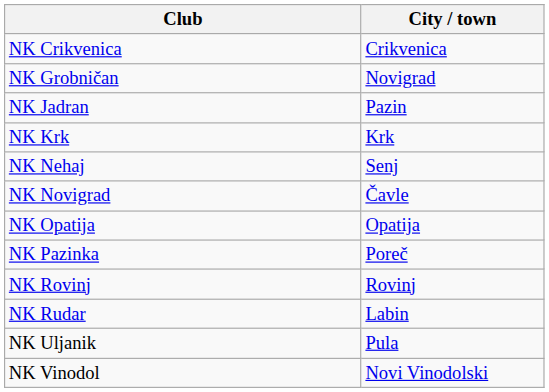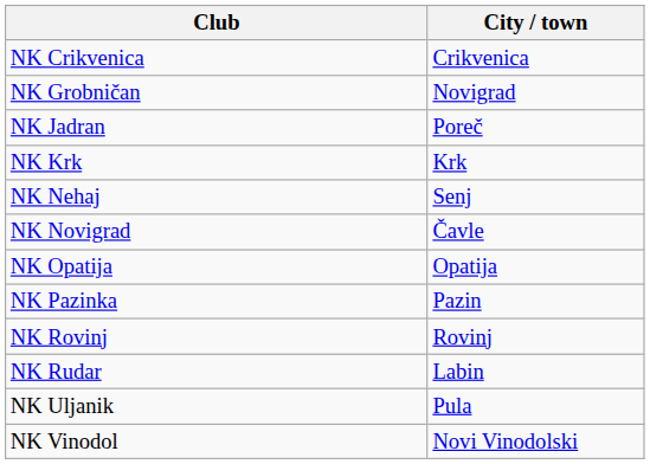NK Jadran | City / town: Pazin -> Poreč
NK Pazinka | City / town: Poreč -> Pazin
